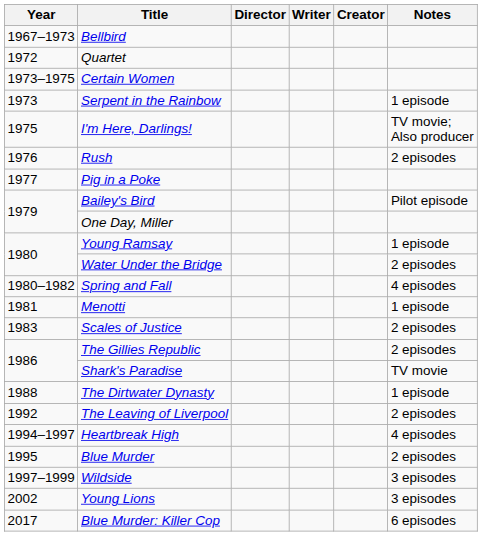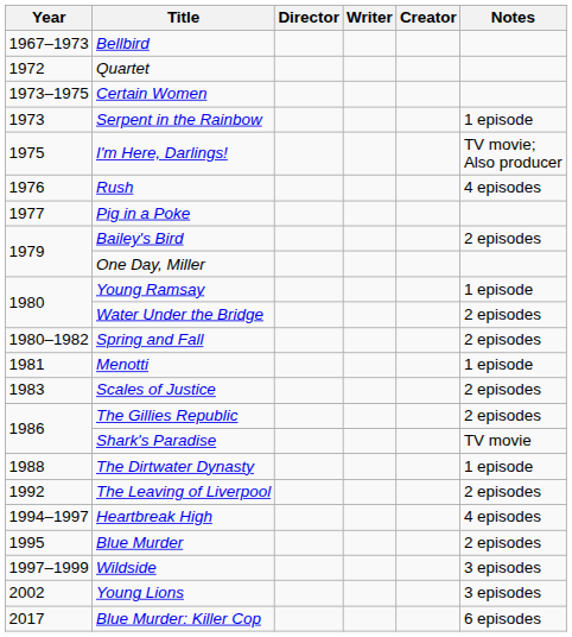Rush | Notes: 2 episodes -> 4 episodes
Bailey's Bird | Notes: Pilot episode -> 2 episodes
Spring and Fall | Notes: 4 episodes -> 2 episodes
